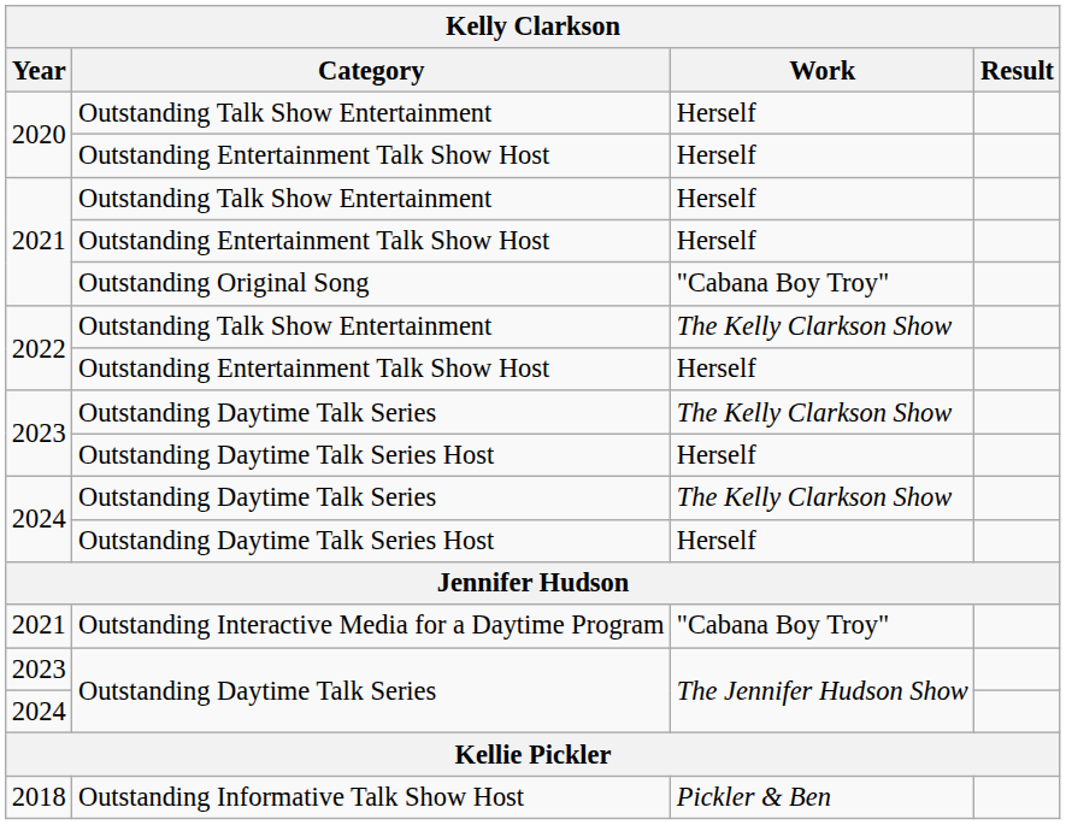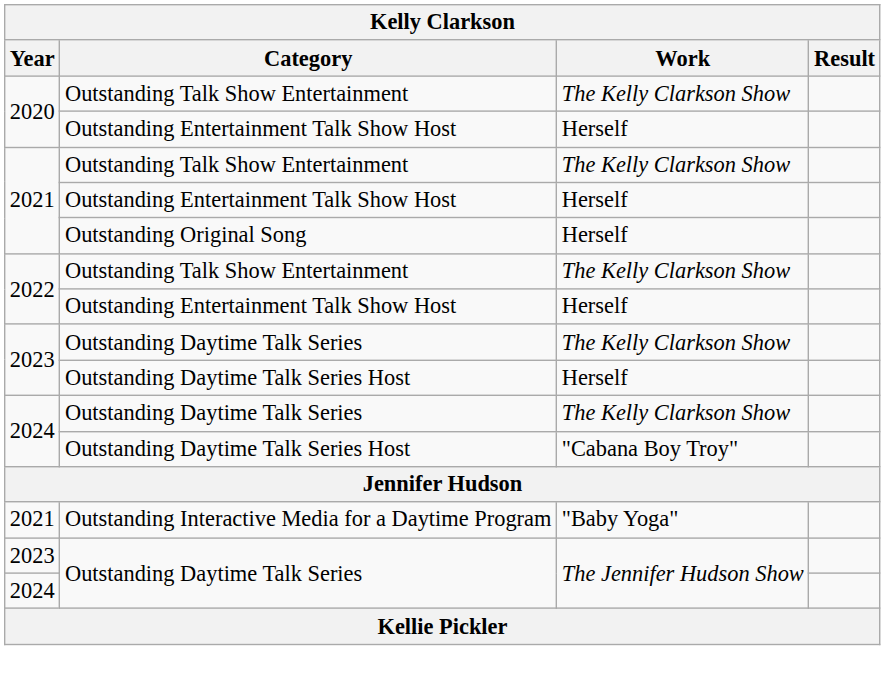2020 / Outstanding Talk Show Entertainment | Work: Herself -> The Kelly Clarkson Show
2021 / Outstanding Talk Show Entertainment | Work: Herself -> The Kelly Clarkson Show
Outstanding Original Song | Work: "Cabana Boy Troy" -> Herself
2024 / Outstanding Daytime Talk Series Host | Work: Herself -> "Cabana Boy Troy"
Outstanding Interactive Media for a Daytime Program | Work: "Cabana Boy Troy" -> "Baby Yoga"
- row: 2018 | Outstanding Informative Talk Show Host | Pickler & Ben
